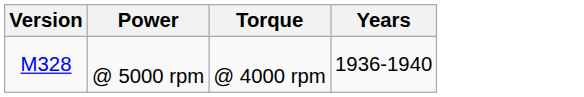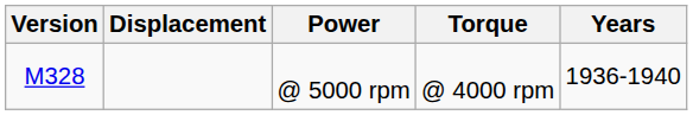+ column: Displacement
